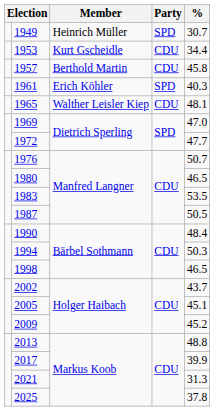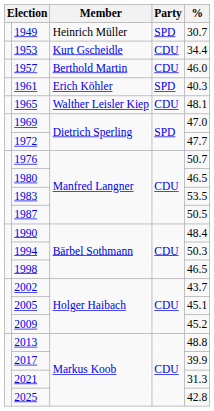1957 | %: 45.8 -> 46.0
2025 | %: 37.8 -> 42.8
